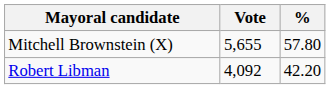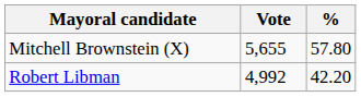Robert Libman | Vote: 4,092 -> 4,992
